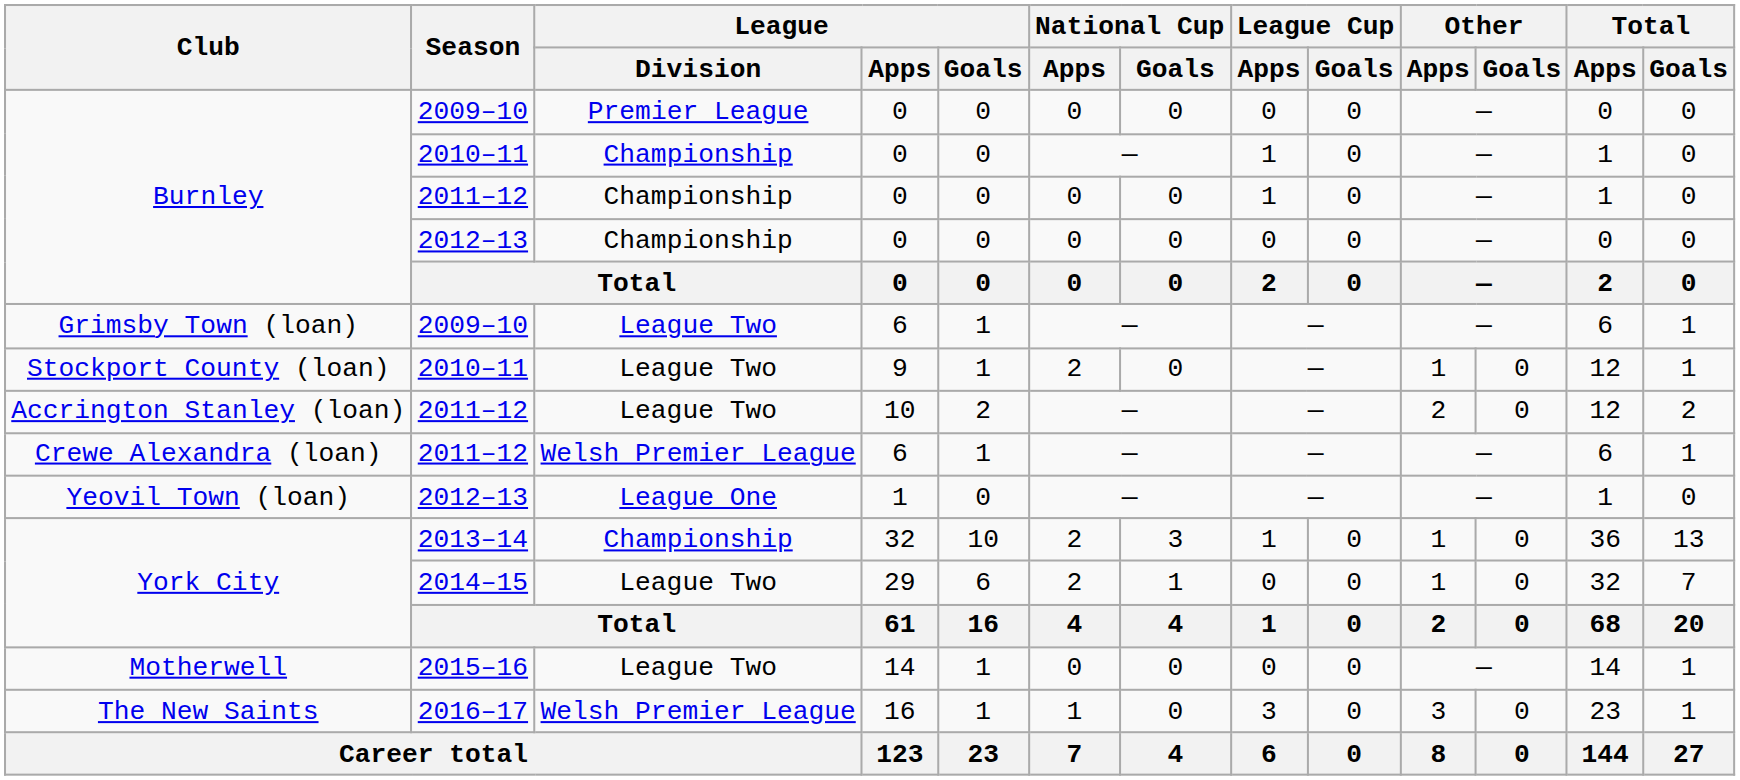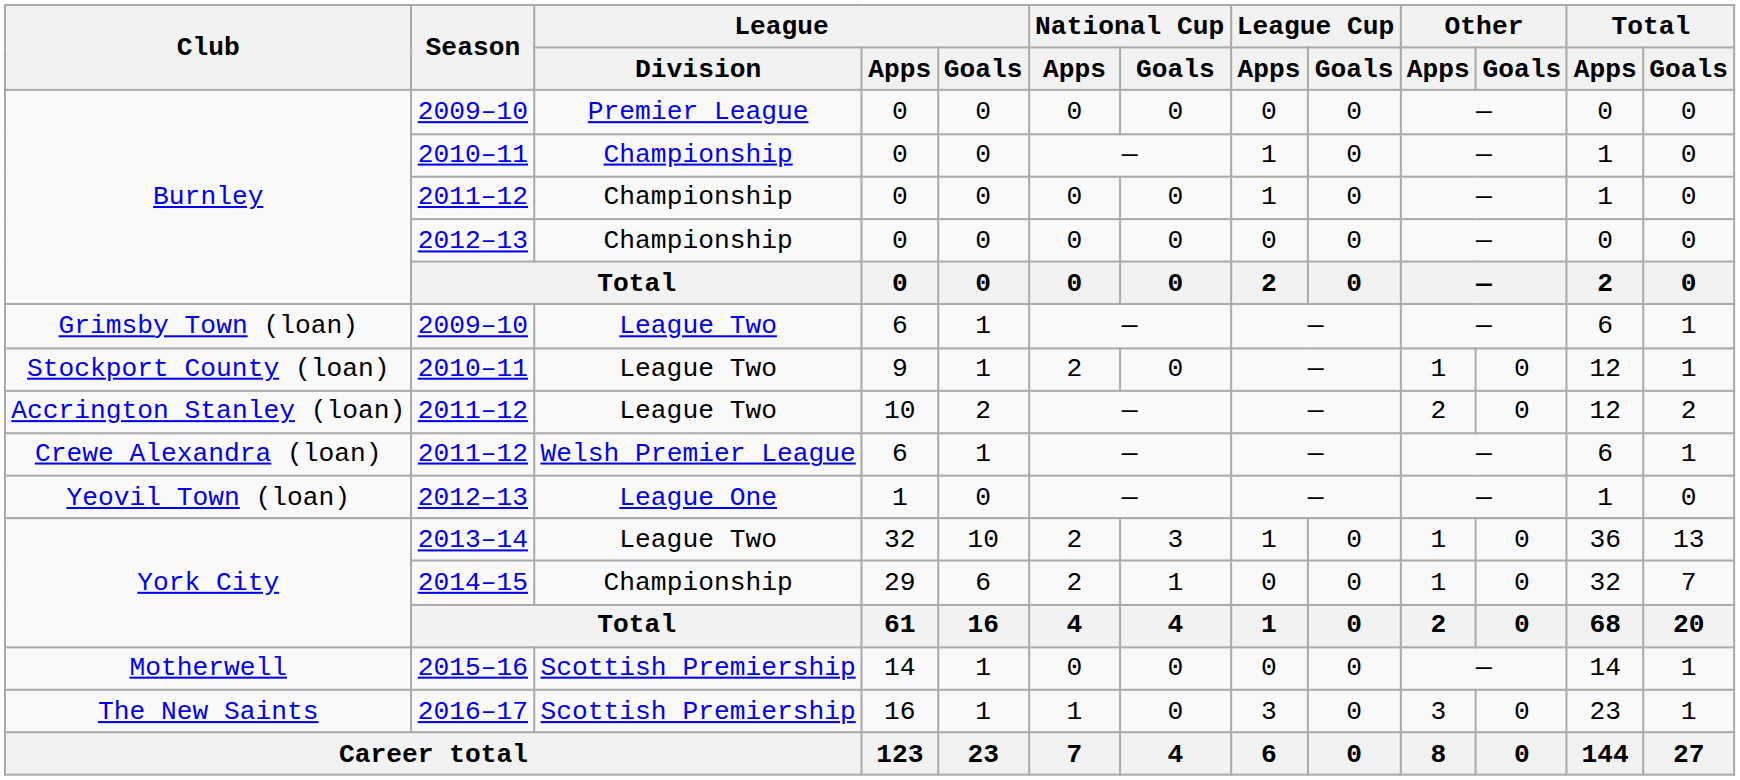York City / 2013–14 | League / Division: Championship -> League Two
York City / 2014–15 | League / Division: League Two -> Championship
Motherwell | League / Division: League Two -> Scottish Premiership
The New Saints | League / Division: Welsh Premier League -> Scottish Premiership
